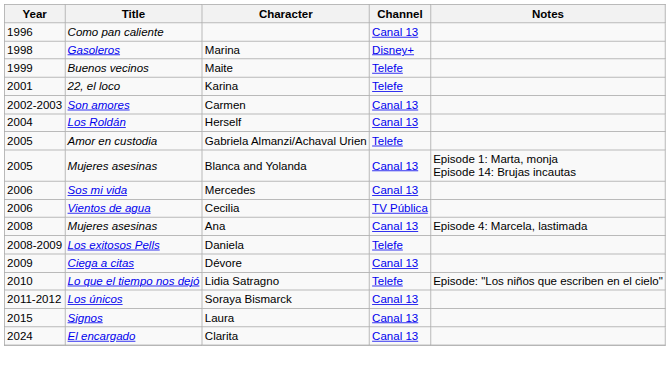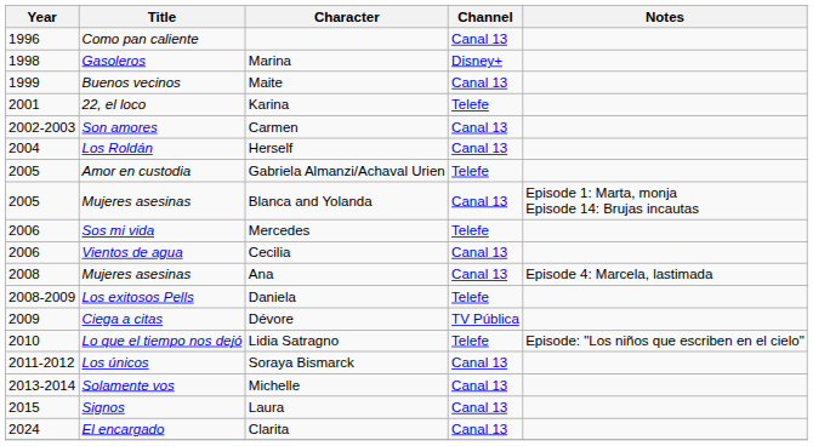Maite | Channel: Telefe -> Canal 13
Mercedes | Channel: Canal 13 -> Telefe
Cecilia | Channel: TV Pública -> Canal 13
Dévore | Channel: Canal 13 -> TV Pública
+ row: 2013-2014 | Solamente vos | Michelle | Canal 13
